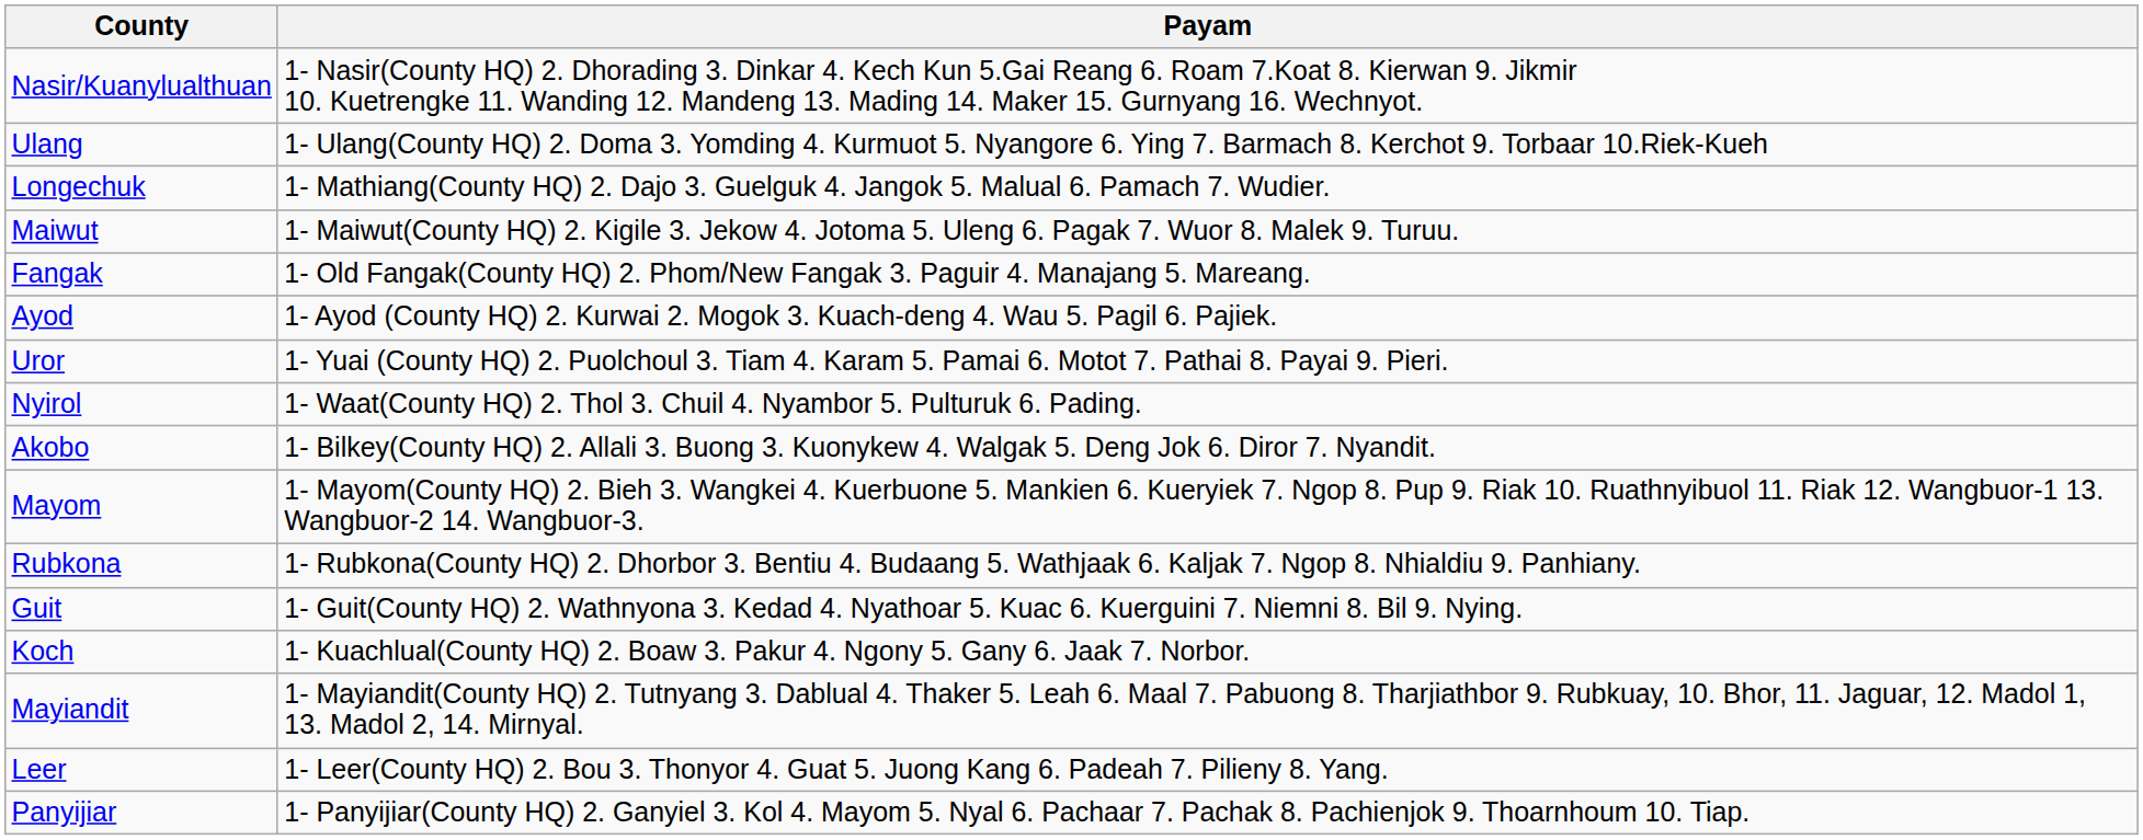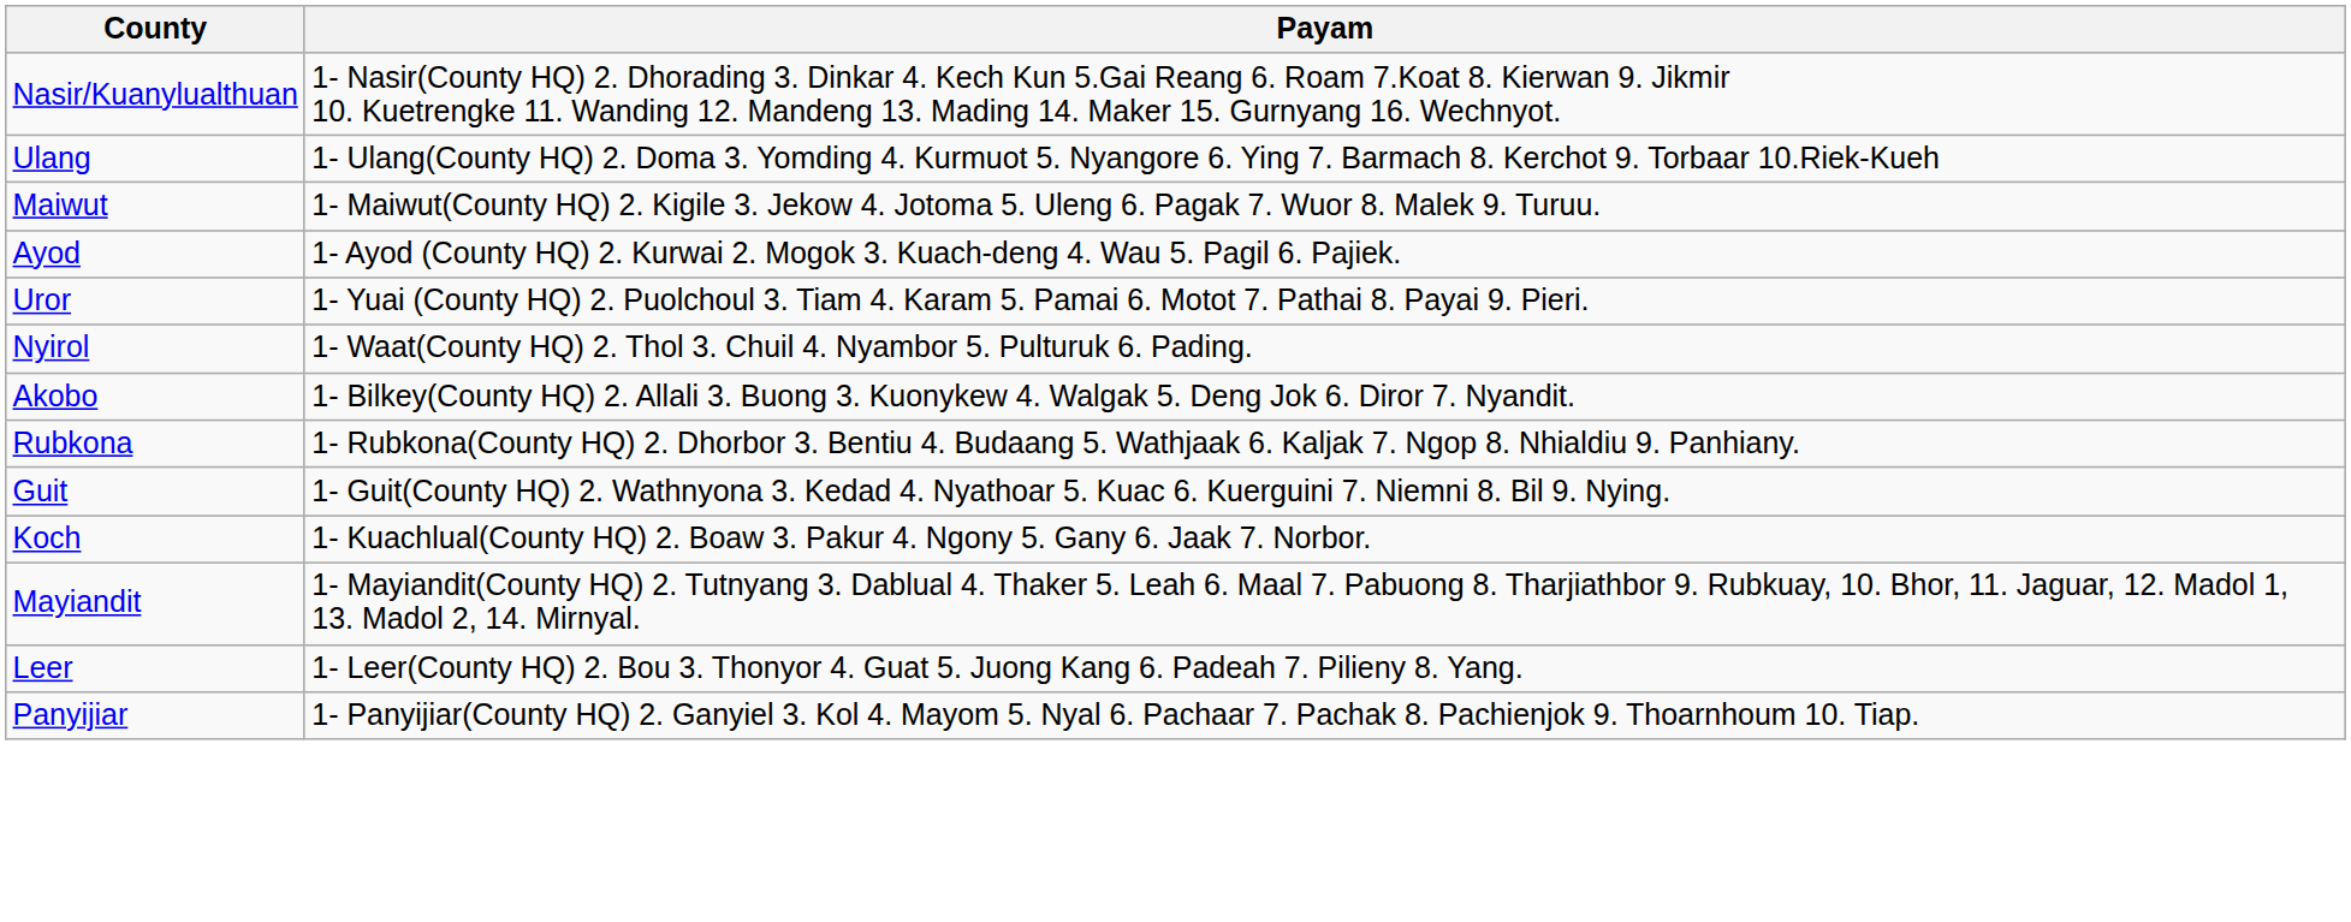- row: Longechuk | 1- Mathiang(County HQ) 2. Dajo 3. Guelguk 4. Jangok 5. Malual 6. Pamach 7. Wudier.
- row: Fangak | 1- Old Fangak(County HQ) 2. Phom/New Fangak 3. Paguir 4. Manajang 5. Mareang.
- row: Mayom | 1- Mayom(County HQ) 2. Bieh 3. Wangkei 4. Kuerbuone 5. Mankien 6. Kueryiek 7. Ngop 8. Pup 9. Riak 10. Ruathnyibuol 11. Riak 12. Wangbuor-1 13. Wangbuor-2 14. Wangbuor-3.
